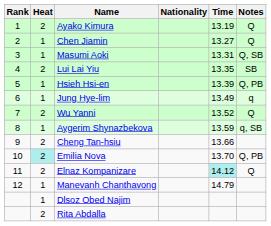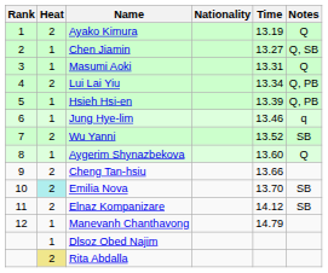Chen Jiamin | Notes: Q -> Q, SB
Masumi Aoki | Notes: Q, SB -> Q
Lui Lai Yiu | Time: 13.35 -> 13.34
Lui Lai Yiu | Notes: SB -> Q, PB
Jung Hye-lim | Time: 13.49 -> 13.46
Wu Yanni | Notes: Q -> SB
Aygerim Shynazbekova | Time: 13.59 -> 13.60
Aygerim Shynazbekova | Notes: q, SB -> Q
Emilia Nova | Notes: Q, PB -> SB
Elnaz Kompanizare | Time: paleturquoise background -> no background
Elnaz Kompanizare | Notes: Q -> SB
Rita Abdalla | Heat: no background -> khaki background
